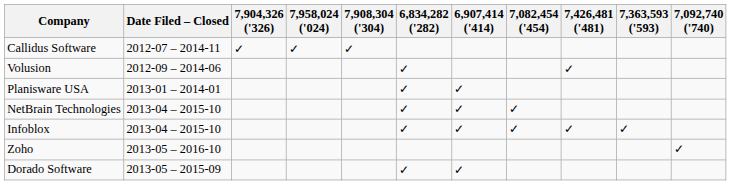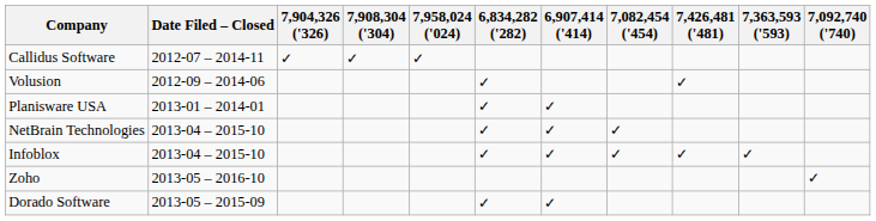columns swapped: 7,908,304 ('304) <-> 7,958,024 ('024)
